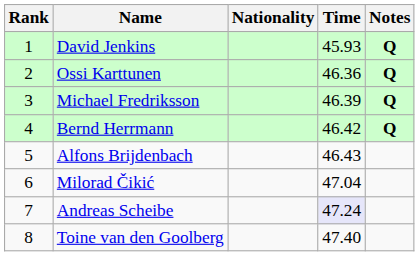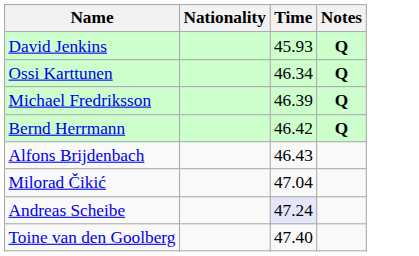- column: Rank | 1 | 2 | 3 | 4 | 5 | 6 | 7 | 8
Ossi Karttunen | Time: 46.36 -> 46.34
